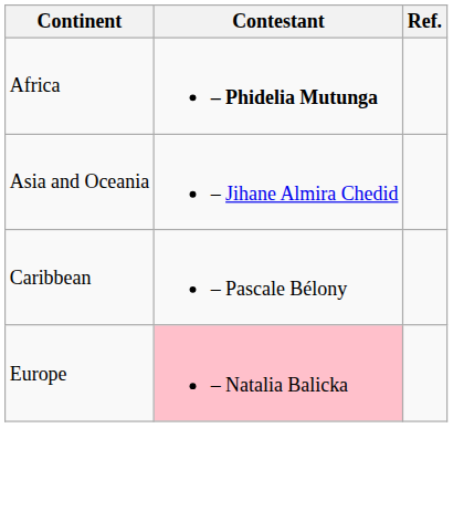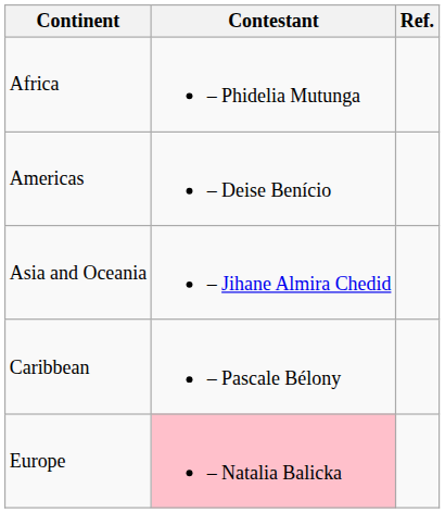Africa | Contestant: bold -> normal
+ row: Americas | – Deise Benício
